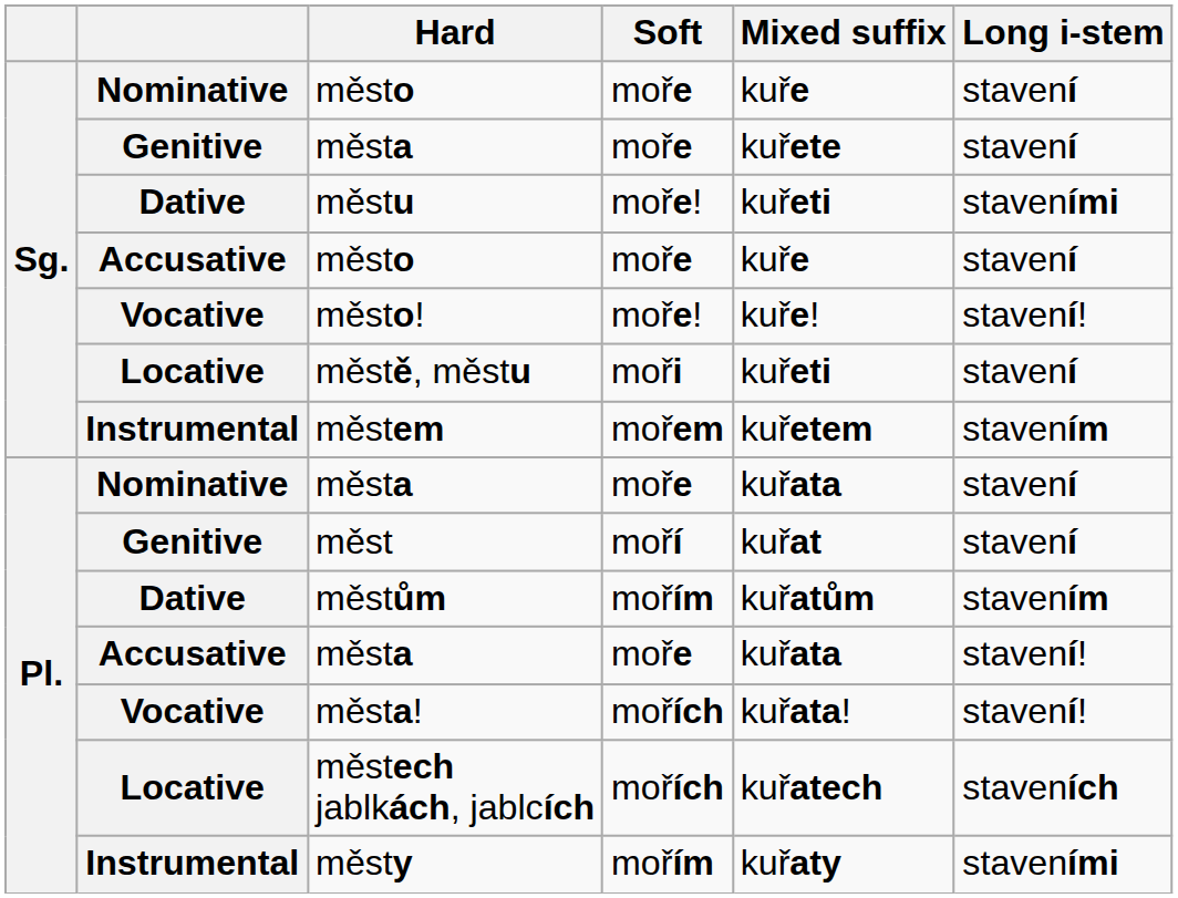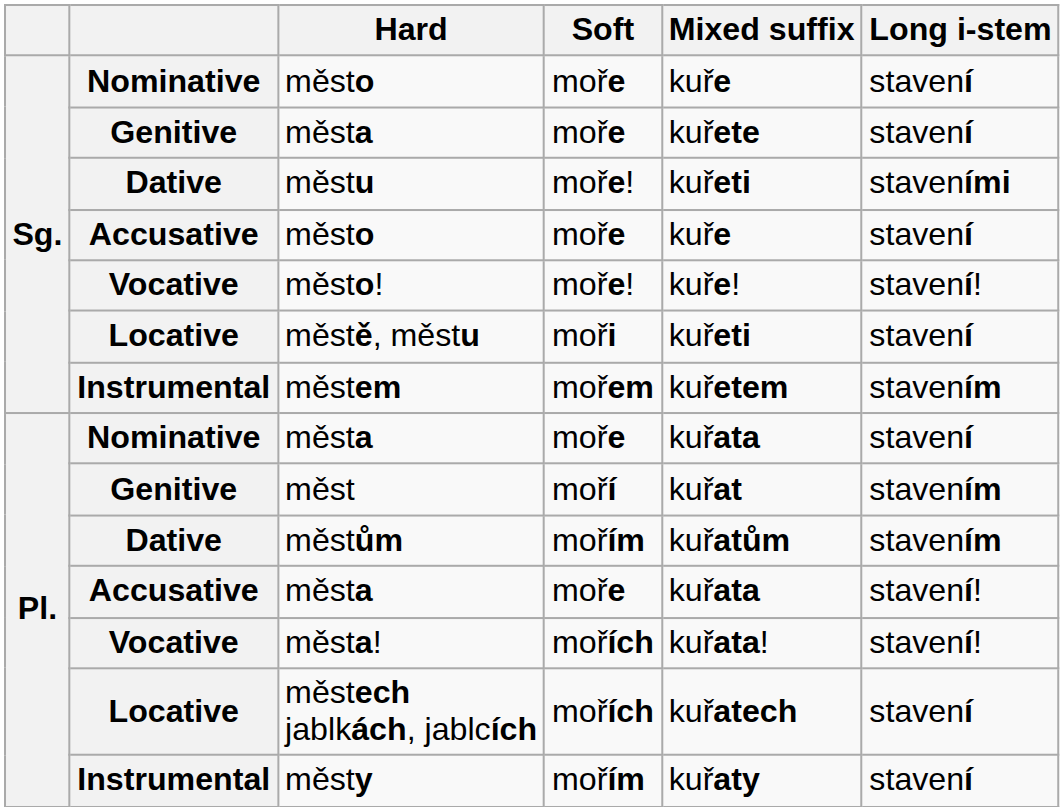měst | Long i-stem: stavení -> stavením
městech jablkách, jablcích | Long i-stem: staveních -> stavení
městy | Long i-stem: staveními -> stavení
